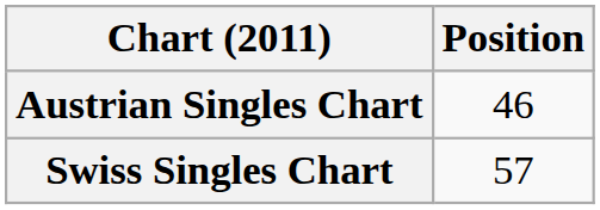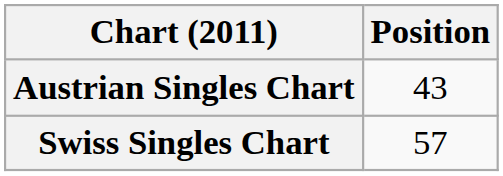Austrian Singles Chart | Position: 46 -> 43
